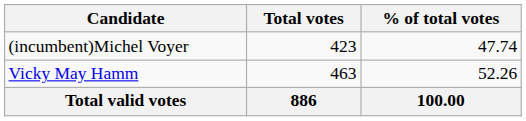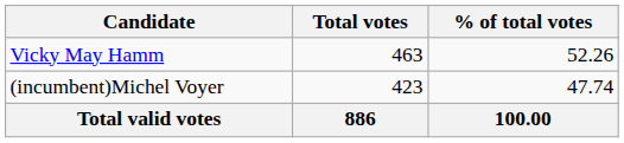rows swapped: Vicky May Hamm <-> (incumbent)Michel Voyer
